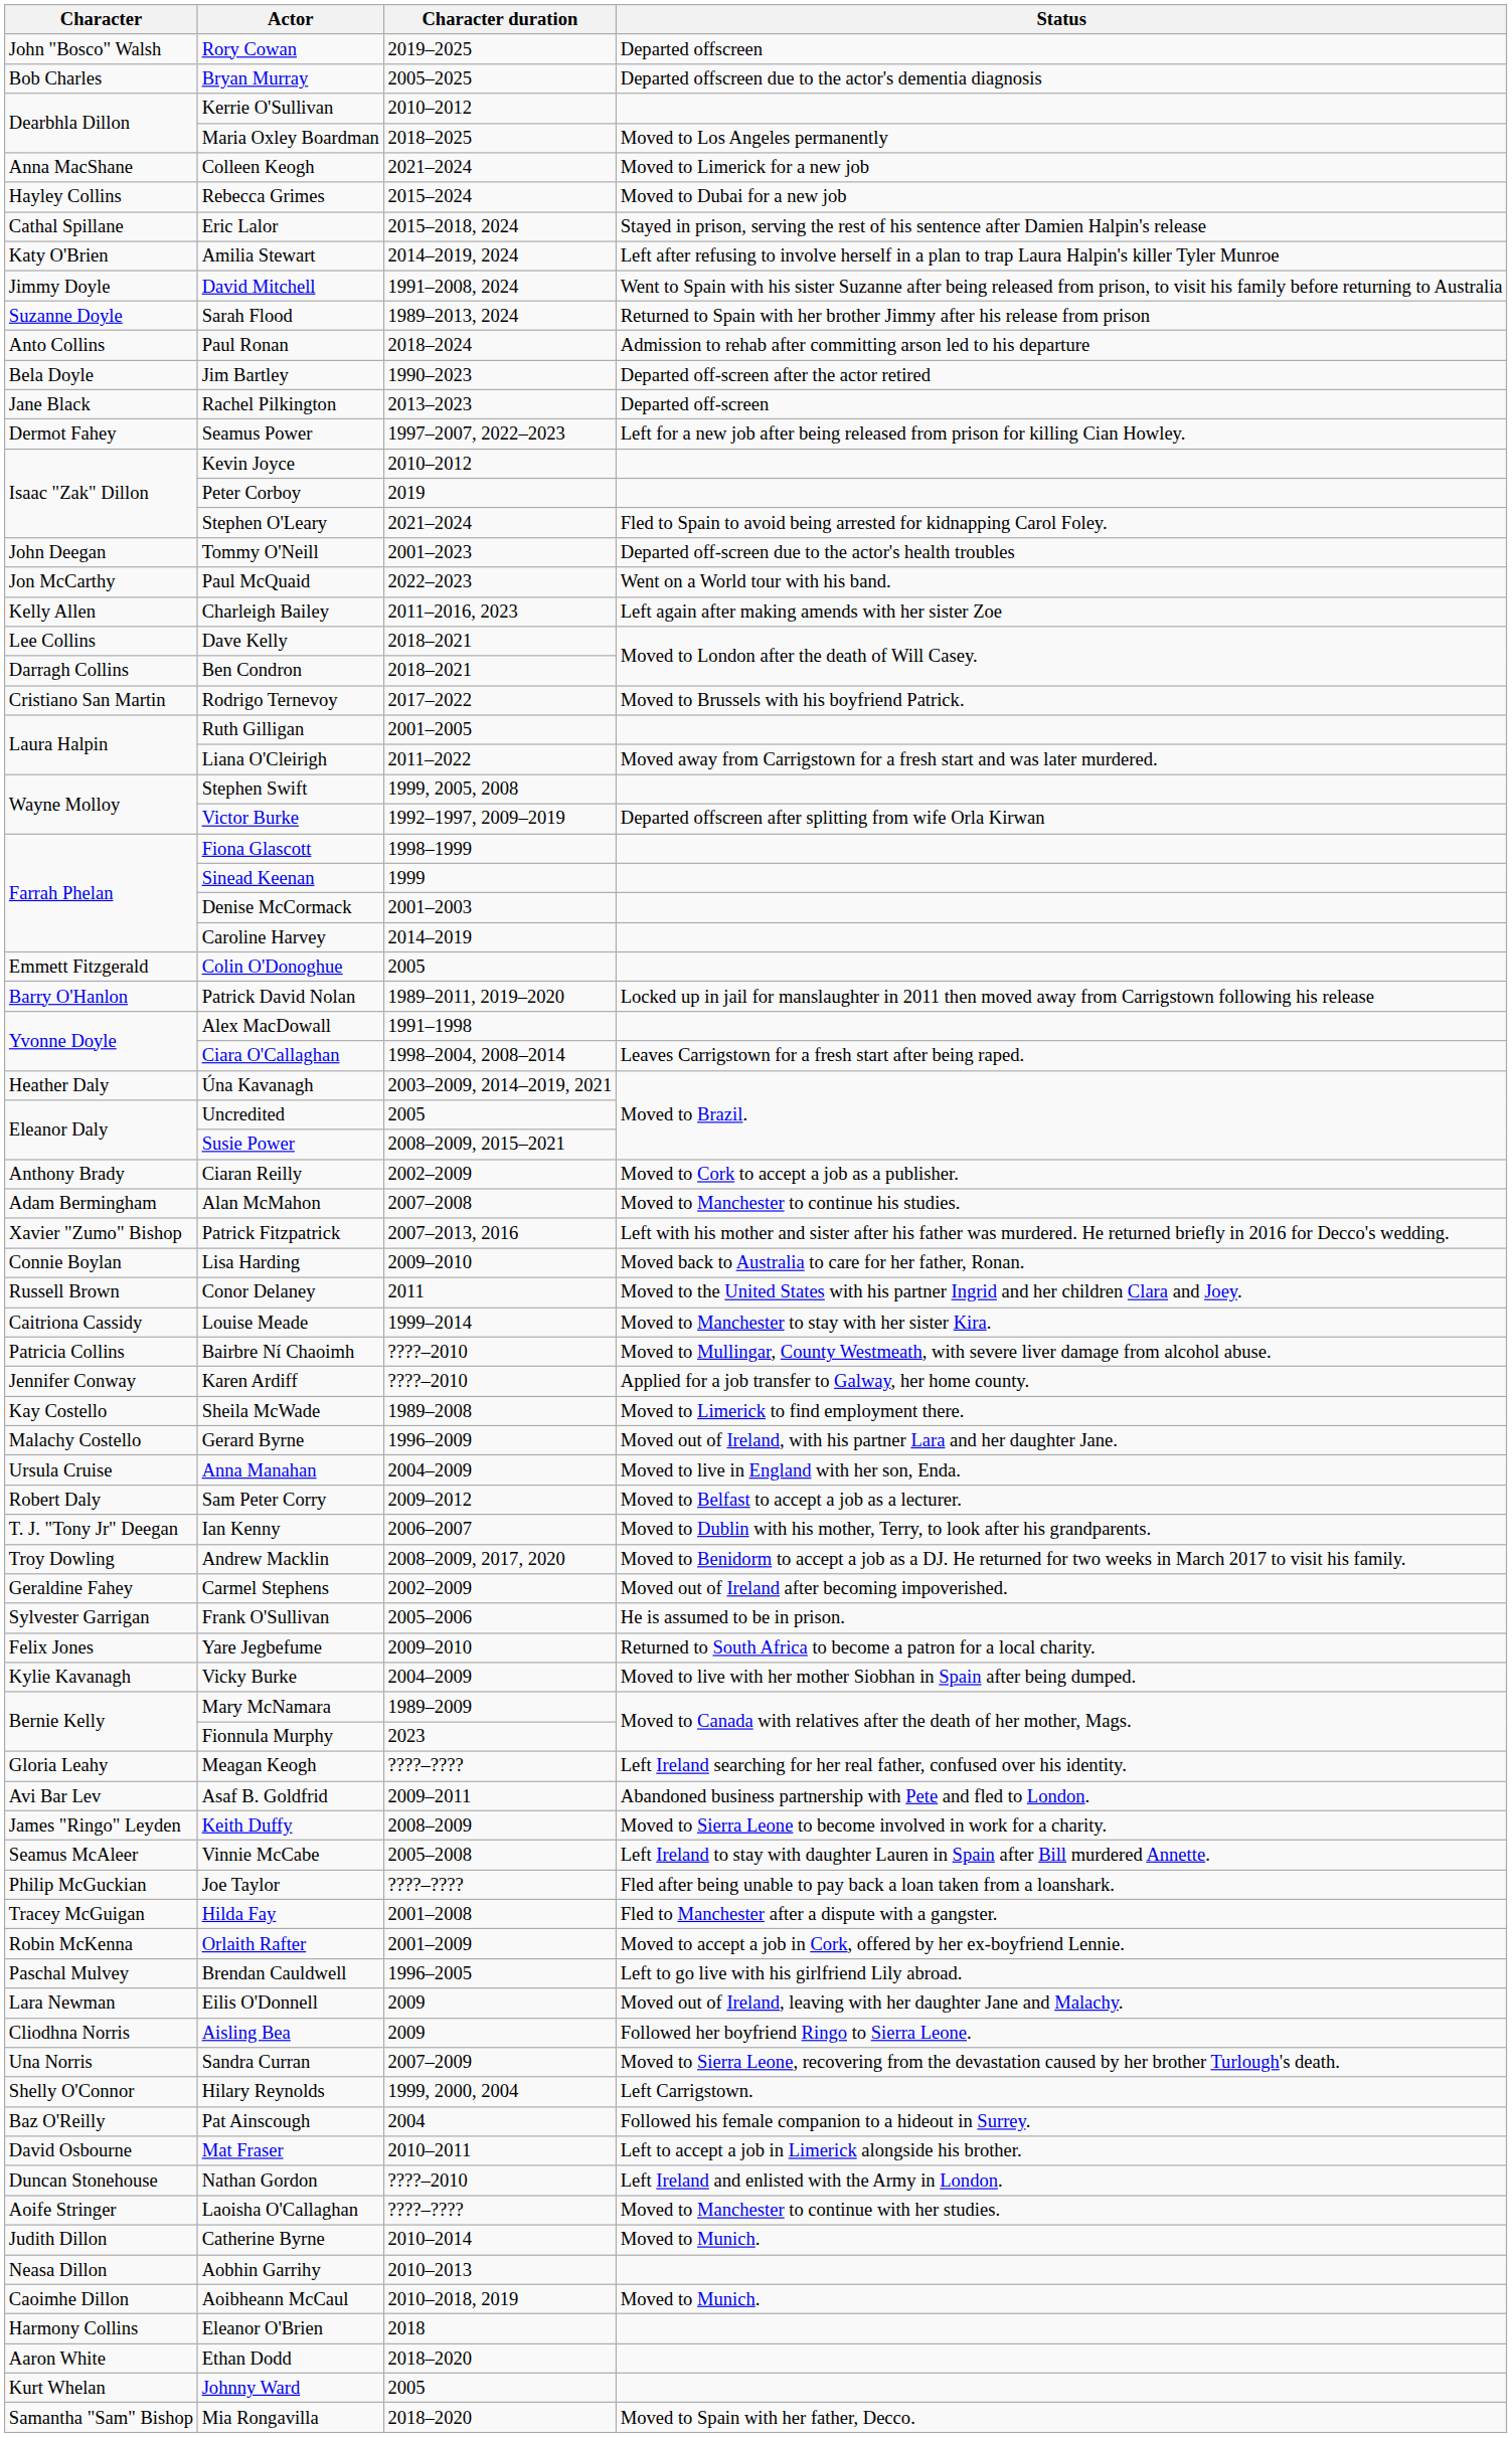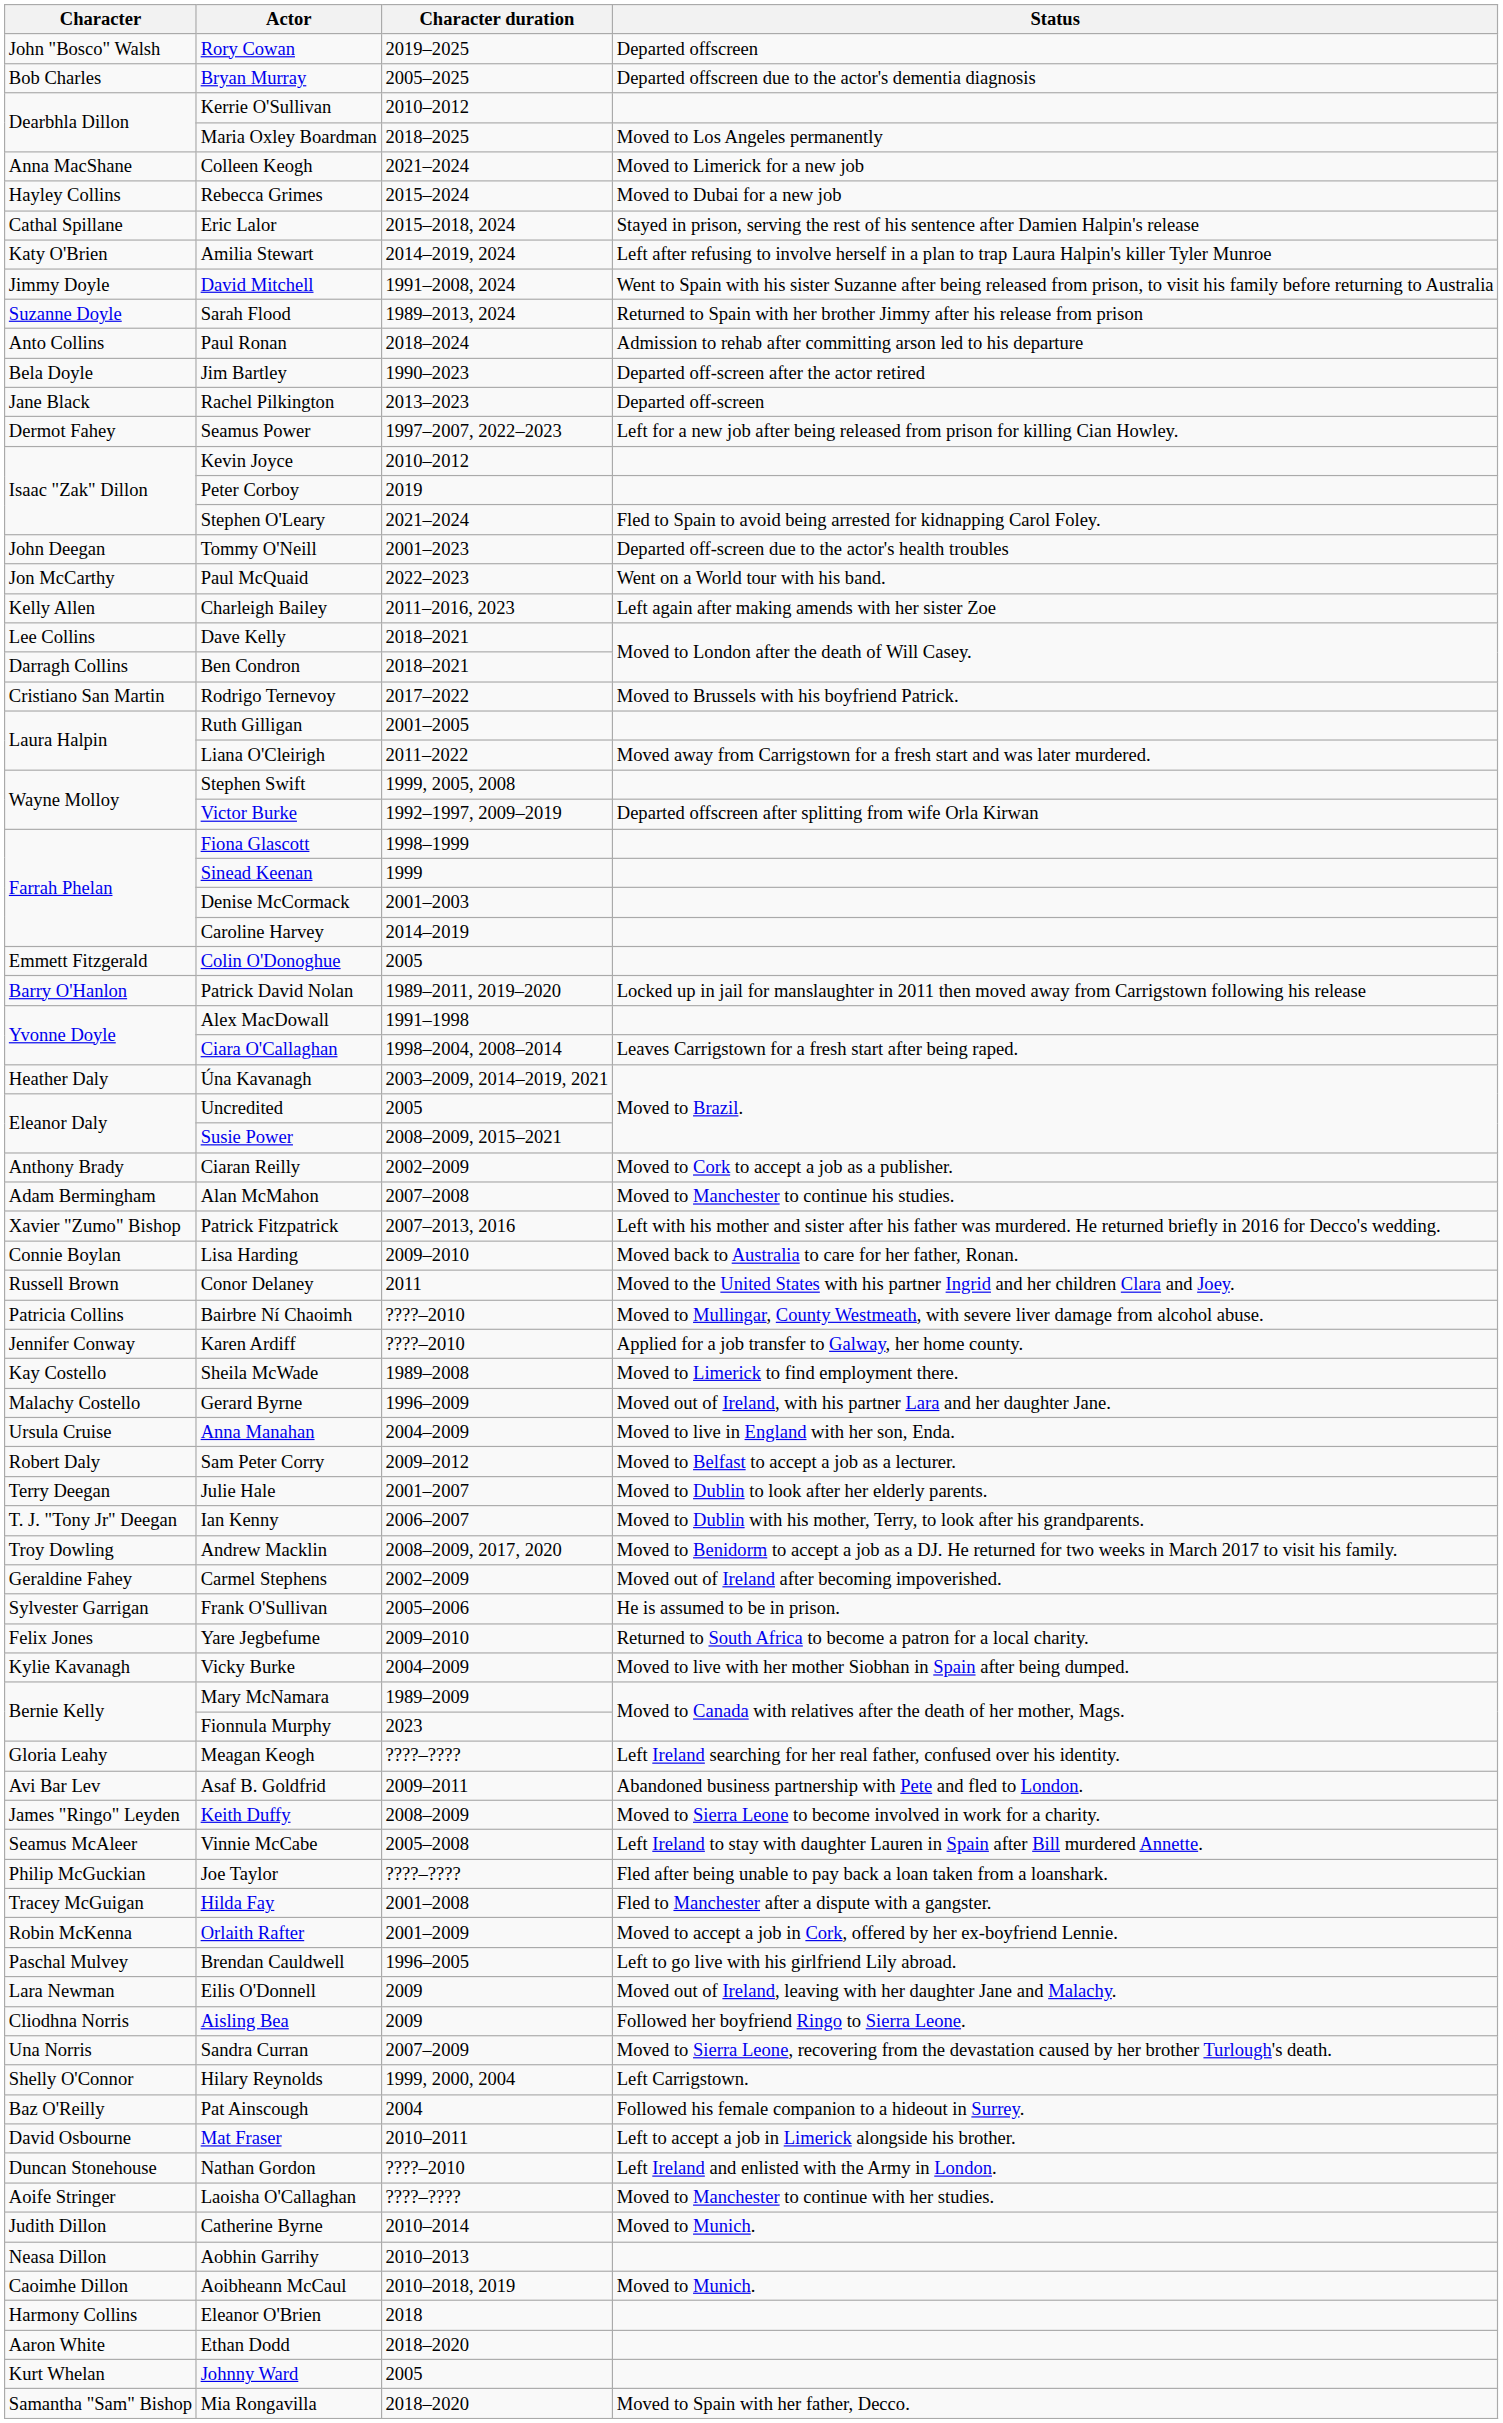- row: Caitriona Cassidy | Louise Meade | 1999–2014 | Moved to Manchester to stay with her sister Kira.
+ row: Terry Deegan | Julie Hale | 2001–2007 | Moved to Dublin to look after her elderly parents.
